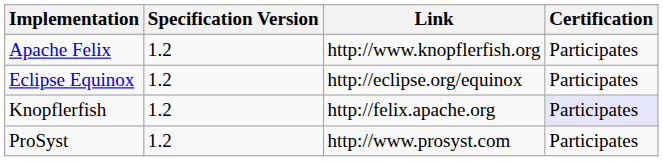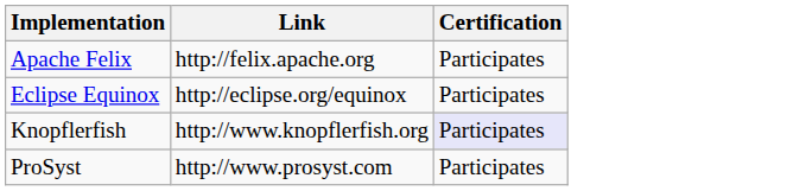- column: Specification Version | 1.2 | 1.2 | 1.2 | 1.2
Apache Felix | Link: http://www.knopflerfish.org -> http://felix.apache.org
Knopflerfish | Link: http://felix.apache.org -> http://www.knopflerfish.org
